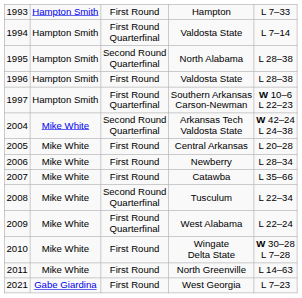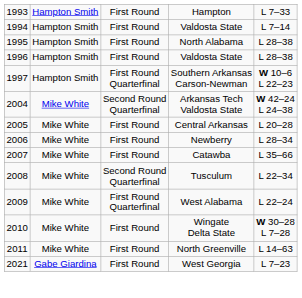1994 / Valdosta State | column 3: First Round Quarterfinal -> First Round
North Alabama | column 3: Second Round Quarterfinal -> First Round
